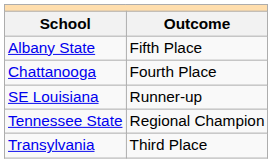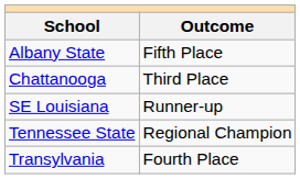Chattanooga | Outcome: Fourth Place -> Third Place
Transylvania | Outcome: Third Place -> Fourth Place
